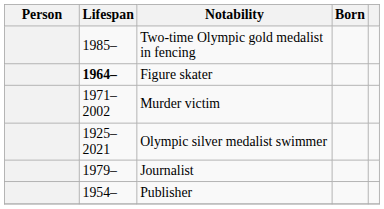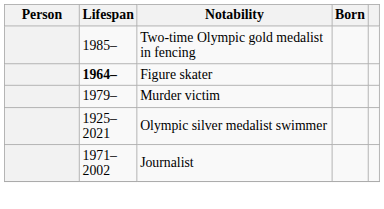Murder victim | Lifespan: 1971–2002 -> 1979–
Journalist | Lifespan: 1979– -> 1971–2002
- row: 1954– | Publisher
